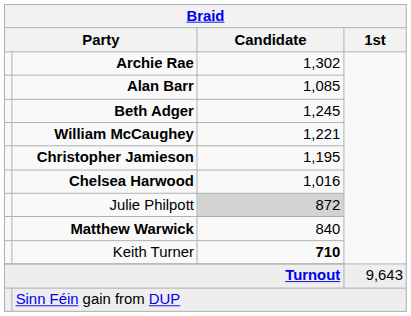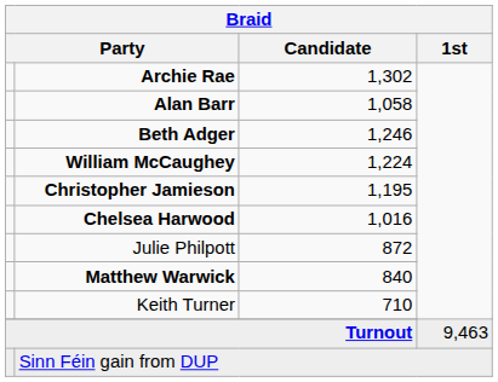Alan Barr | Braid / Candidate: 1,085 -> 1,058
Beth Adger | Braid / Candidate: 1,245 -> 1,246
William McCaughey | Braid / Candidate: 1,221 -> 1,224
Julie Philpott | Braid / Candidate: lightgrey background -> no background
Keith Turner | Braid / Candidate: bold -> normal
Turnout | Braid / 1st: 9,643 -> 9,463
